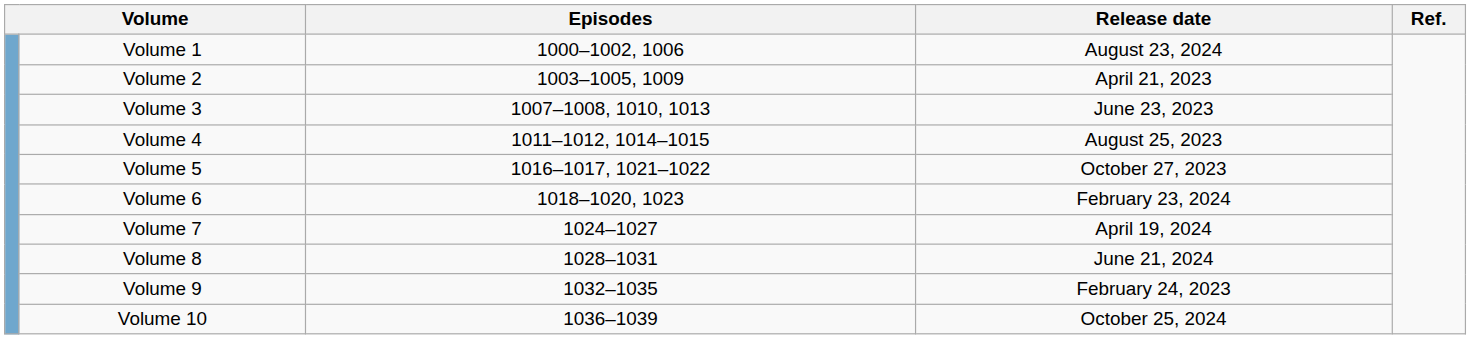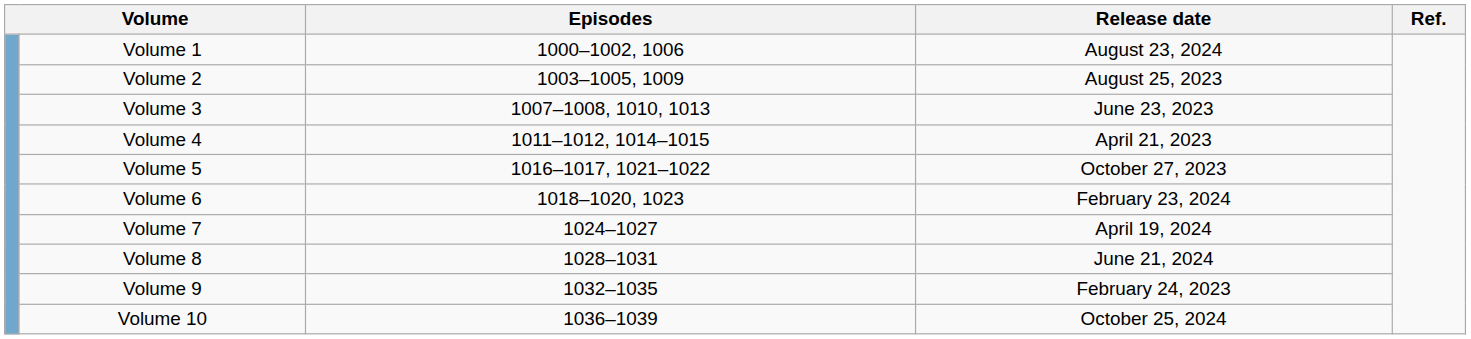Volume 2 | Release date: April 21, 2023 -> August 25, 2023
Volume 4 | Release date: August 25, 2023 -> April 21, 2023
